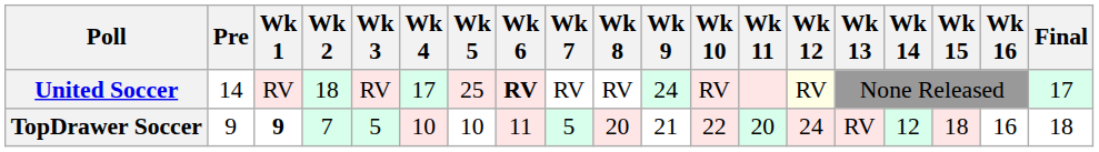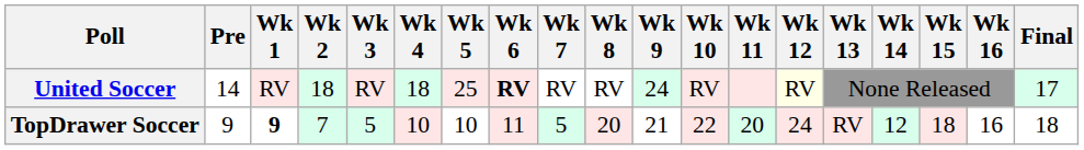United Soccer | Wk 4: 17 -> 18
